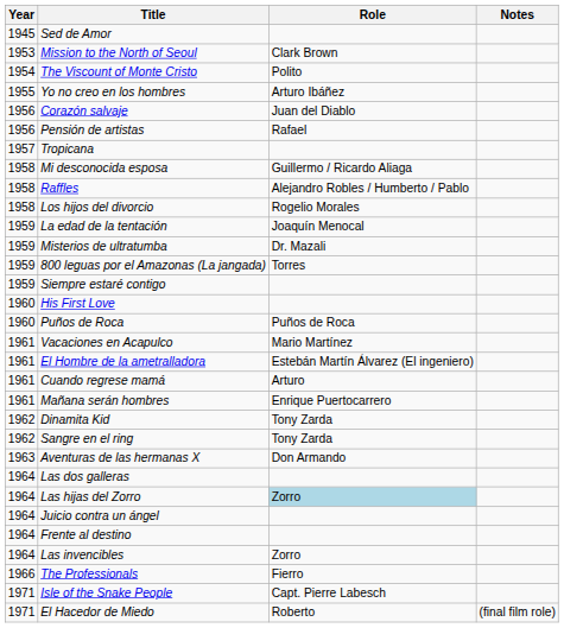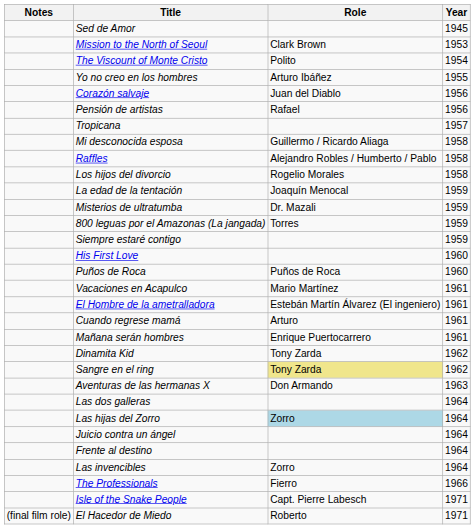columns swapped: Year <-> Notes
Sangre en el ring | Role: no background -> khaki background
